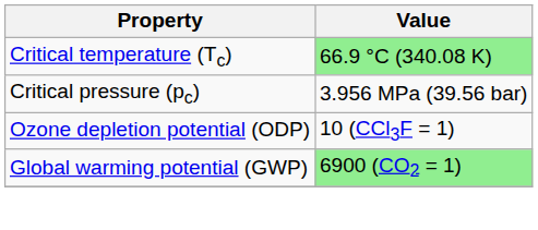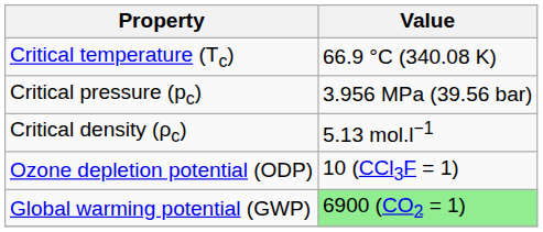Critical temperature (Tc) | Value: lightgreen background -> no background
+ row: Critical density (ρc) | 5.13 mol.l−1
